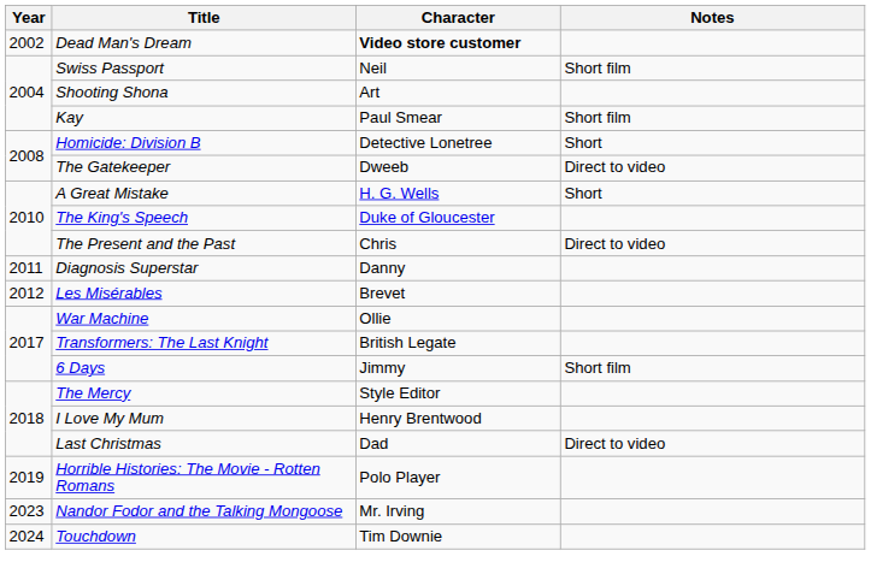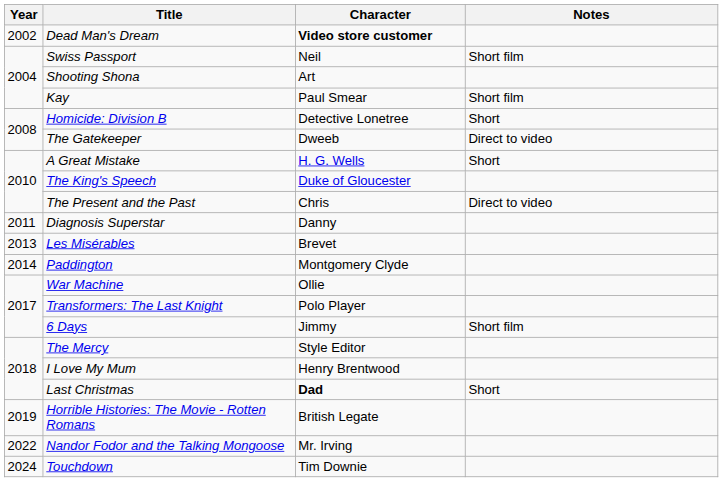Les Misérables | Year: 2012 -> 2013
+ row: 2014 | Paddington | Montgomery Clyde
Transformers: The Last Knight | Character: British Legate -> Polo Player
Last Christmas | Character: normal -> bold
Last Christmas | Notes: Direct to video -> Short
Horrible Histories: The Movie - Rotten Romans | Character: Polo Player -> British Legate
Nandor Fodor and the Talking Mongoose | Year: 2023 -> 2022
